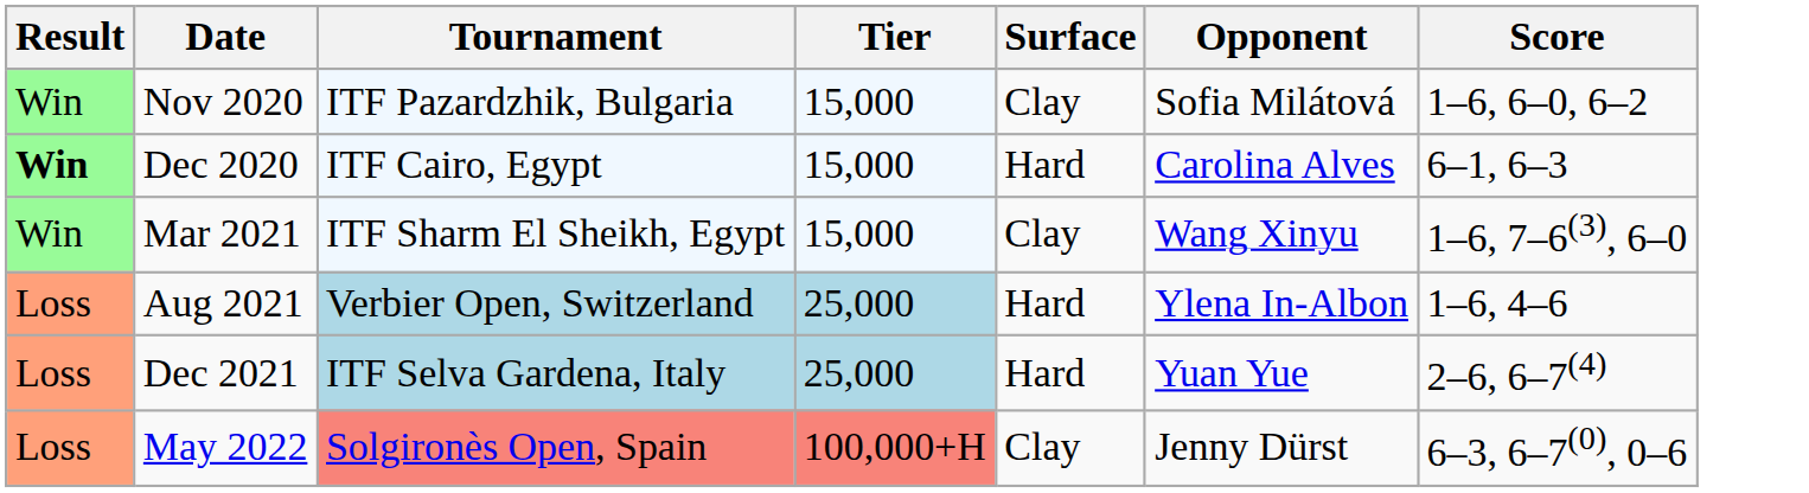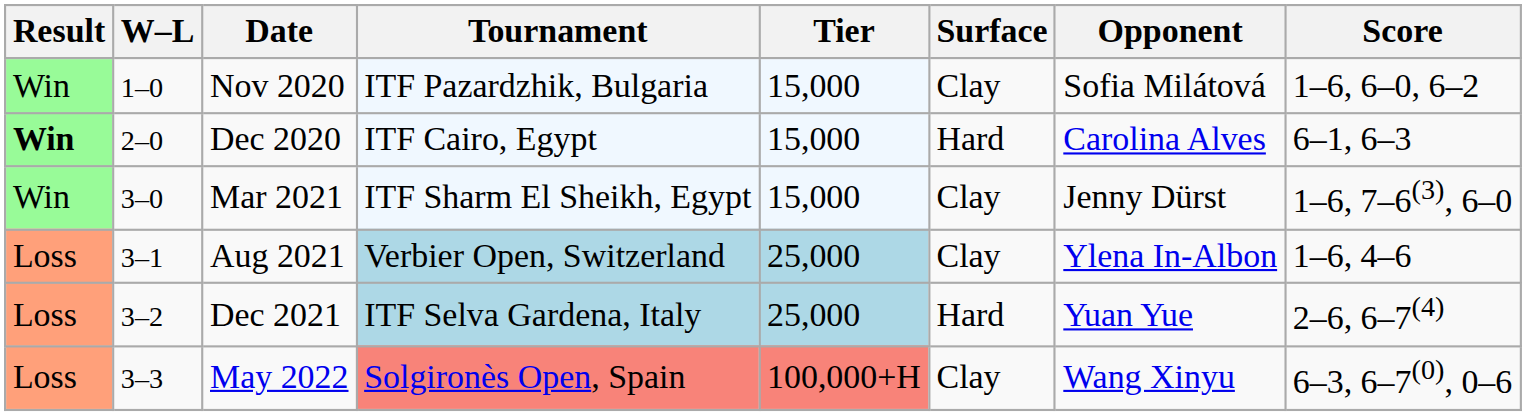+ column: W–L | 1–0 | 2–0 | 3–0 | 3–1 | 3–2 | 3–3
Mar 2021 | Opponent: Wang Xinyu -> Jenny Dürst
Aug 2021 | Surface: Hard -> Clay
May 2022 | Opponent: Jenny Dürst -> Wang Xinyu
